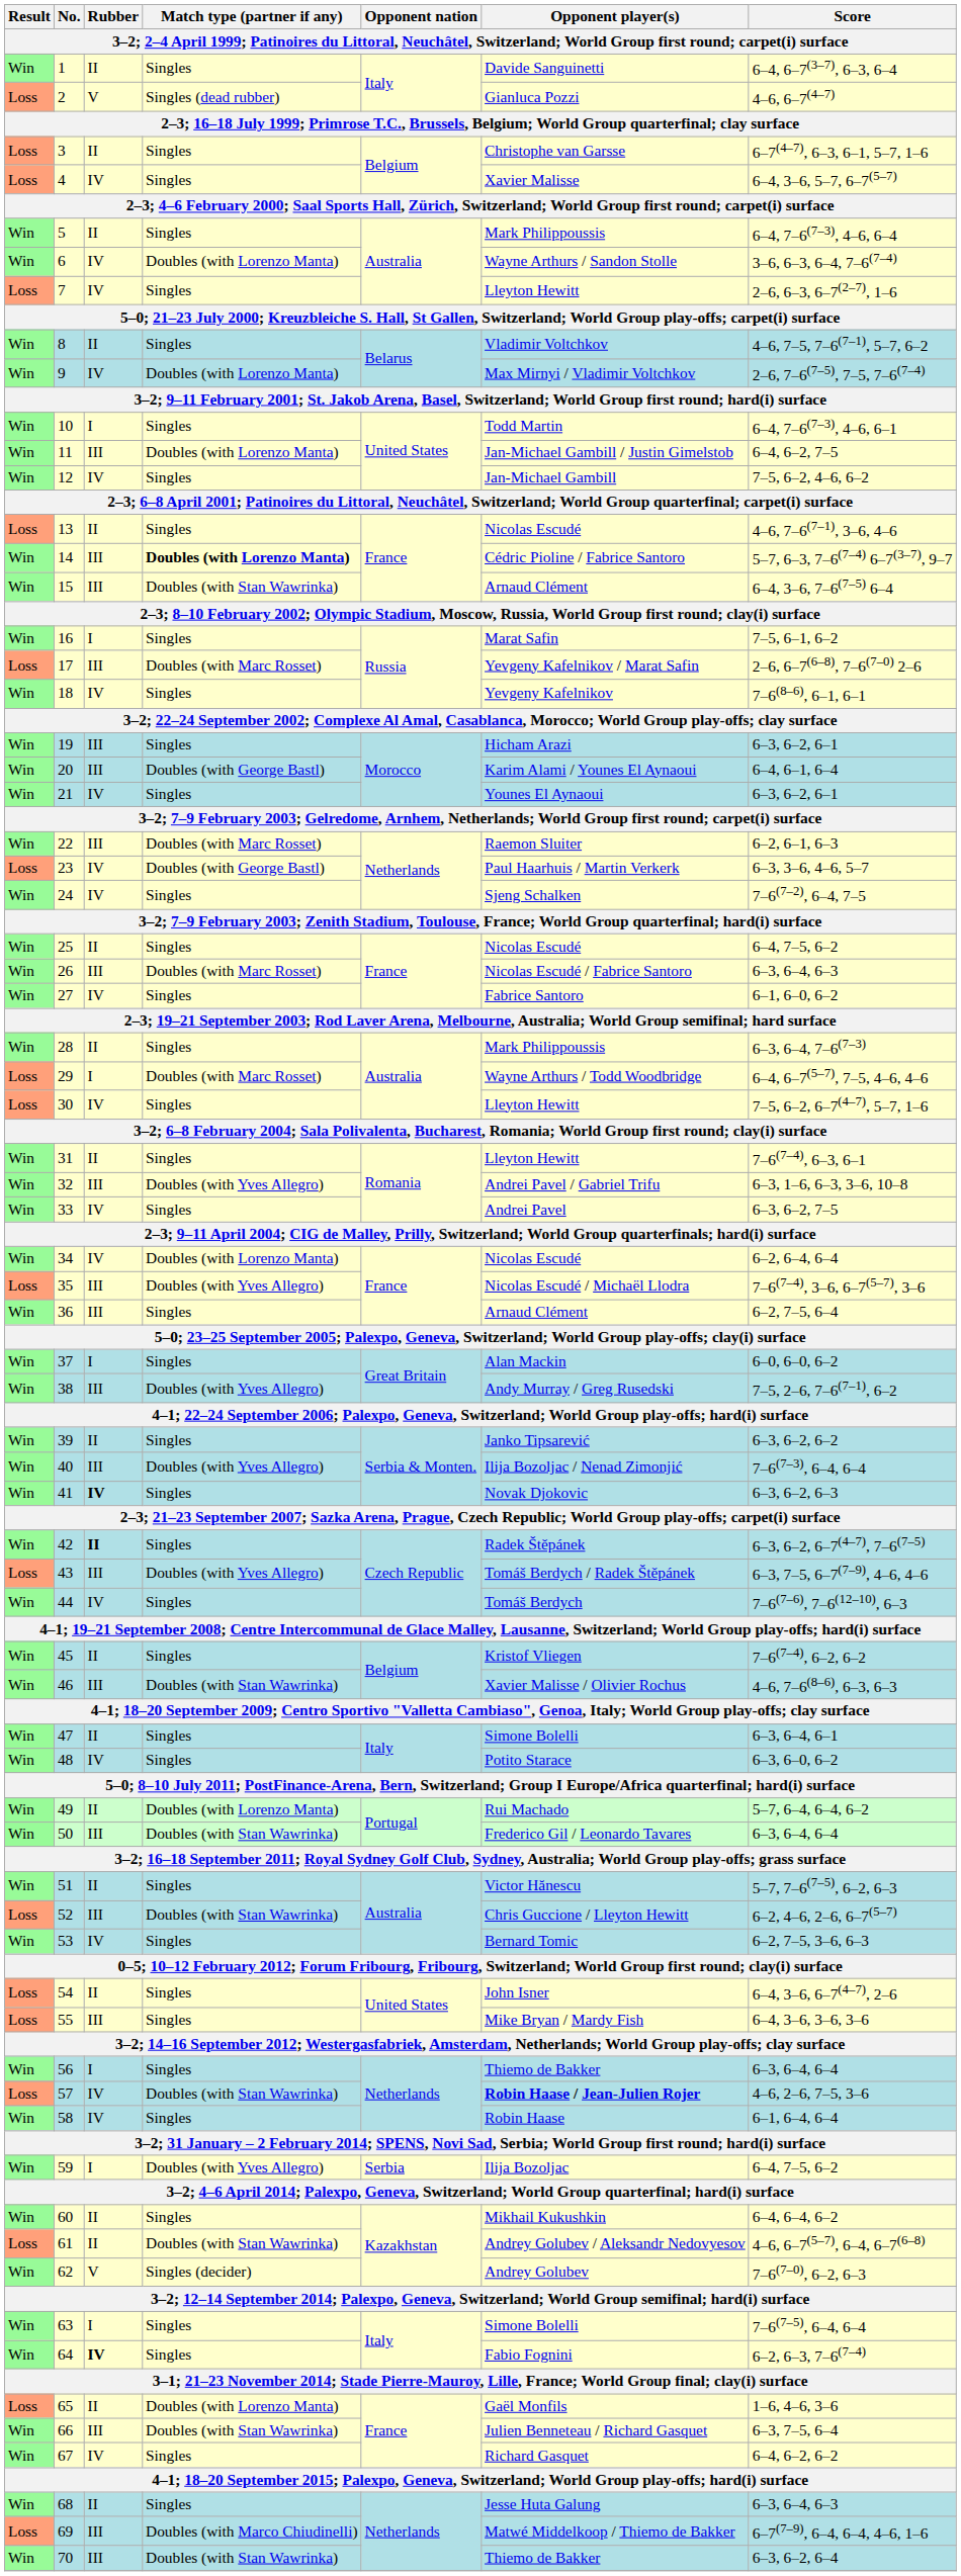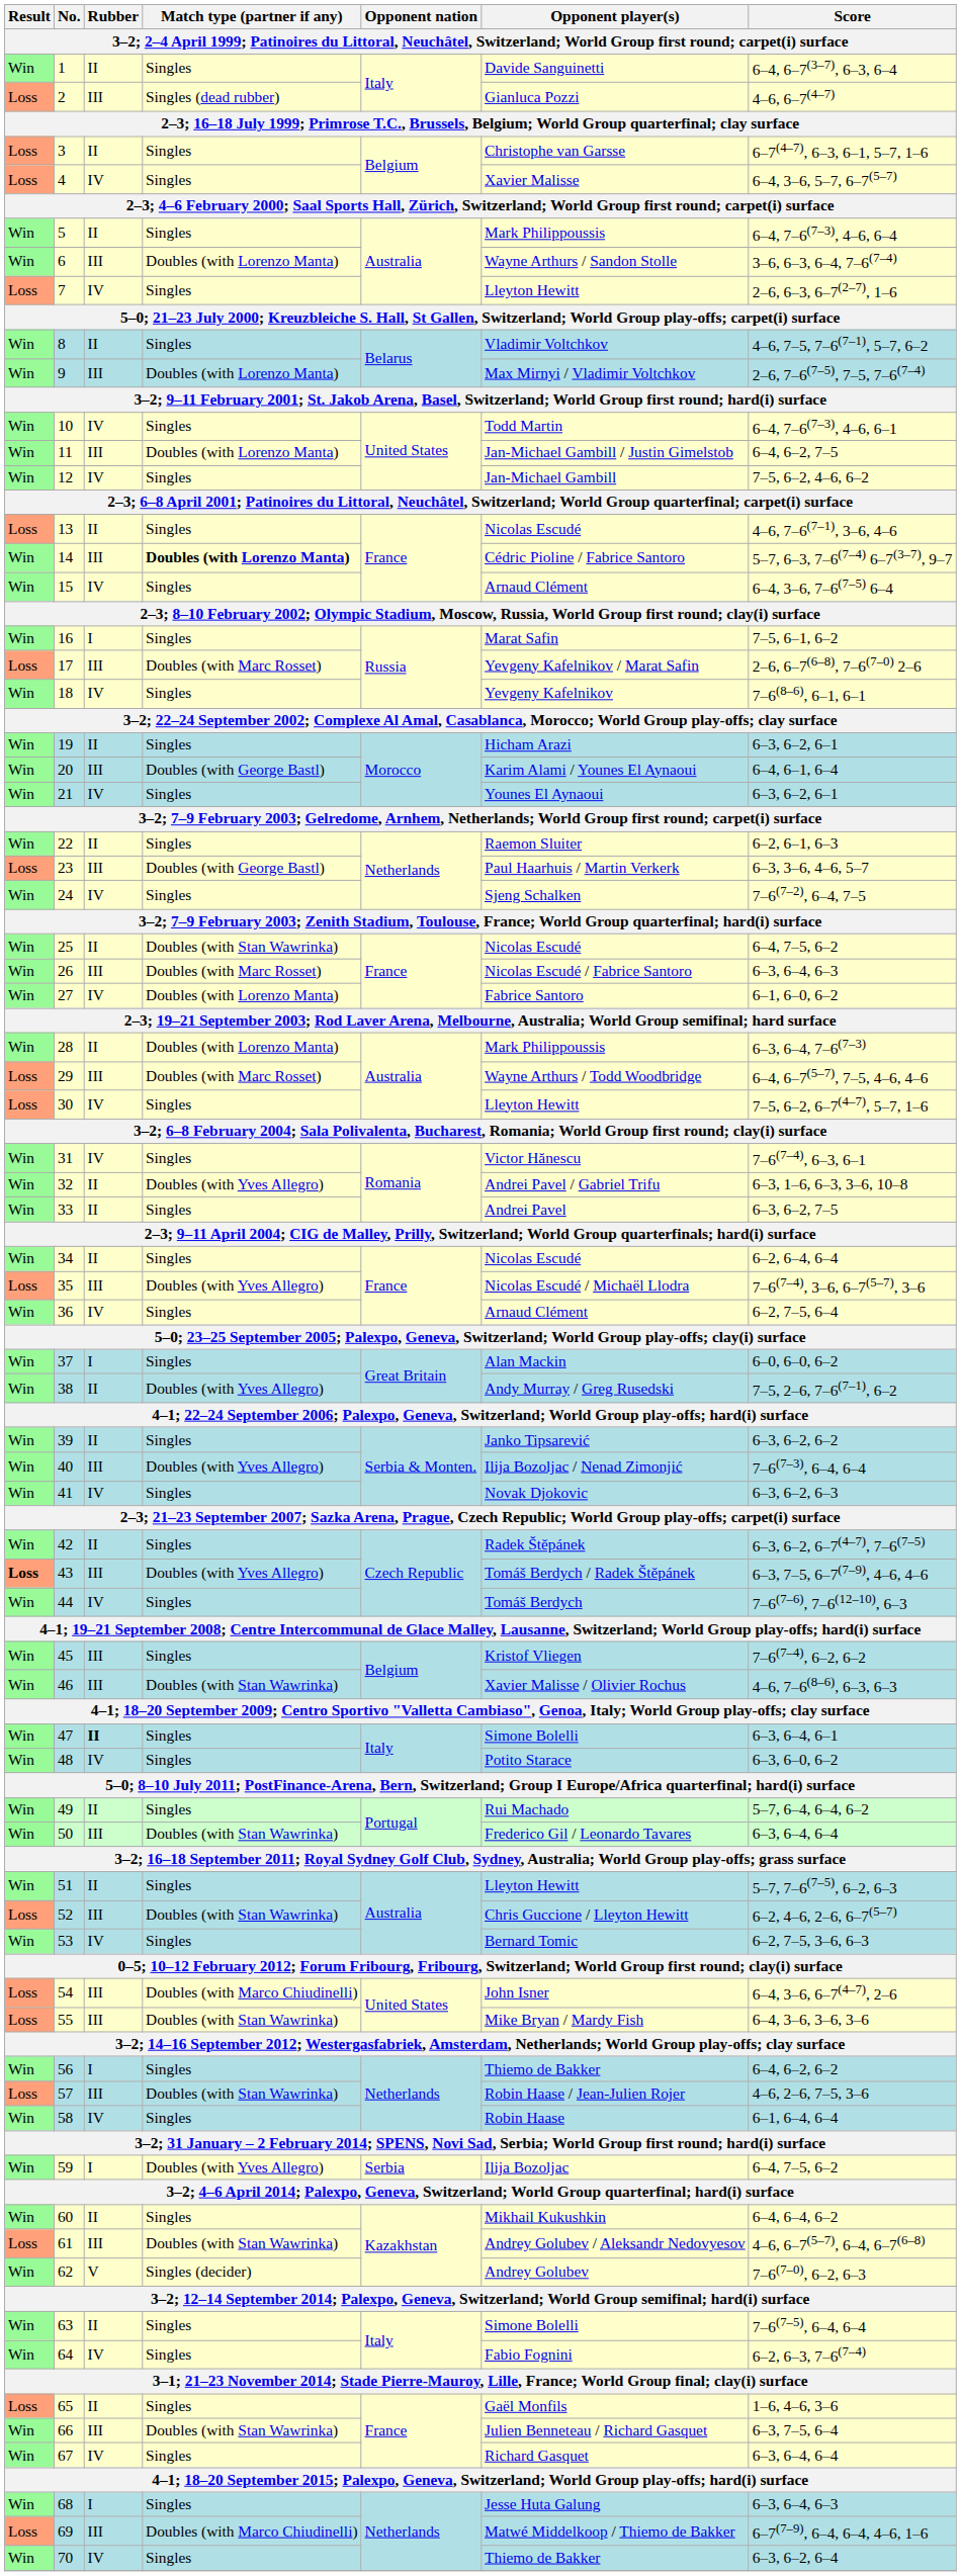2 | Rubber: V -> III
6 | Rubber: IV -> III
9 | Rubber: IV -> III
10 | Rubber: I -> IV
15 | Rubber: III -> IV
15 | Match type (partner if any): Doubles (with Stan Wawrinka) -> Singles
19 | Rubber: III -> II
22 | Rubber: III -> II
22 | Match type (partner if any): Doubles (with Marc Rosset) -> Singles
23 | Rubber: IV -> III
25 | Match type (partner if any): Singles -> Doubles (with Stan Wawrinka)
27 | Match type (partner if any): Singles -> Doubles (with Lorenzo Manta)
28 | Match type (partner if any): Singles -> Doubles (with Lorenzo Manta)
29 | Rubber: I -> III
31 | Rubber: II -> IV
31 | Opponent player(s): Lleyton Hewitt -> Victor Hănescu
32 | Rubber: III -> II
33 | Rubber: IV -> II
34 | Rubber: IV -> II
34 | Match type (partner if any): Doubles (with Lorenzo Manta) -> Singles
36 | Rubber: III -> IV
38 | Rubber: III -> II
41 | Rubber: bold -> normal
42 | Rubber: bold -> normal
43 | Result: normal -> bold
45 | Rubber: II -> III
47 | Rubber: normal -> bold
49 | Match type (partner if any): Doubles (with Lorenzo Manta) -> Singles
51 | Opponent player(s): Victor Hănescu -> Lleyton Hewitt
54 | Rubber: II -> III
54 | Match type (partner if any): Singles -> Doubles (with Marco Chiudinelli)
55 | Match type (partner if any): Singles -> Doubles (with Stan Wawrinka)
56 | Score: 6–3, 6–4, 6–4 -> 6–4, 6–2, 6–2
57 | Rubber: IV -> III
57 | Opponent player(s): bold -> normal
61 | Rubber: II -> III
63 | Rubber: I -> II
64 | Rubber: bold -> normal
65 | Match type (partner if any): Doubles (with Lorenzo Manta) -> Singles
67 | Score: 6–4, 6–2, 6–2 -> 6–3, 6–4, 6–4
68 | Rubber: II -> I
70 | Rubber: III -> IV
70 | Match type (partner if any): Doubles (with Stan Wawrinka) -> Singles
